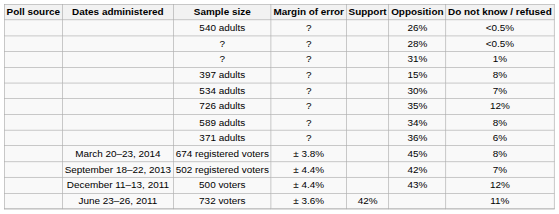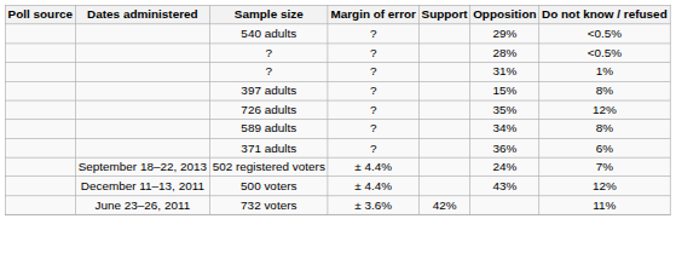540 adults | Opposition: 26% -> 29%
- row: 534 adults | ? | 30% | 7%
- row: March 20–23, 2014 | 674 registered voters | ± 3.8% | 45% | 8%
502 registered voters | Opposition: 42% -> 24%
